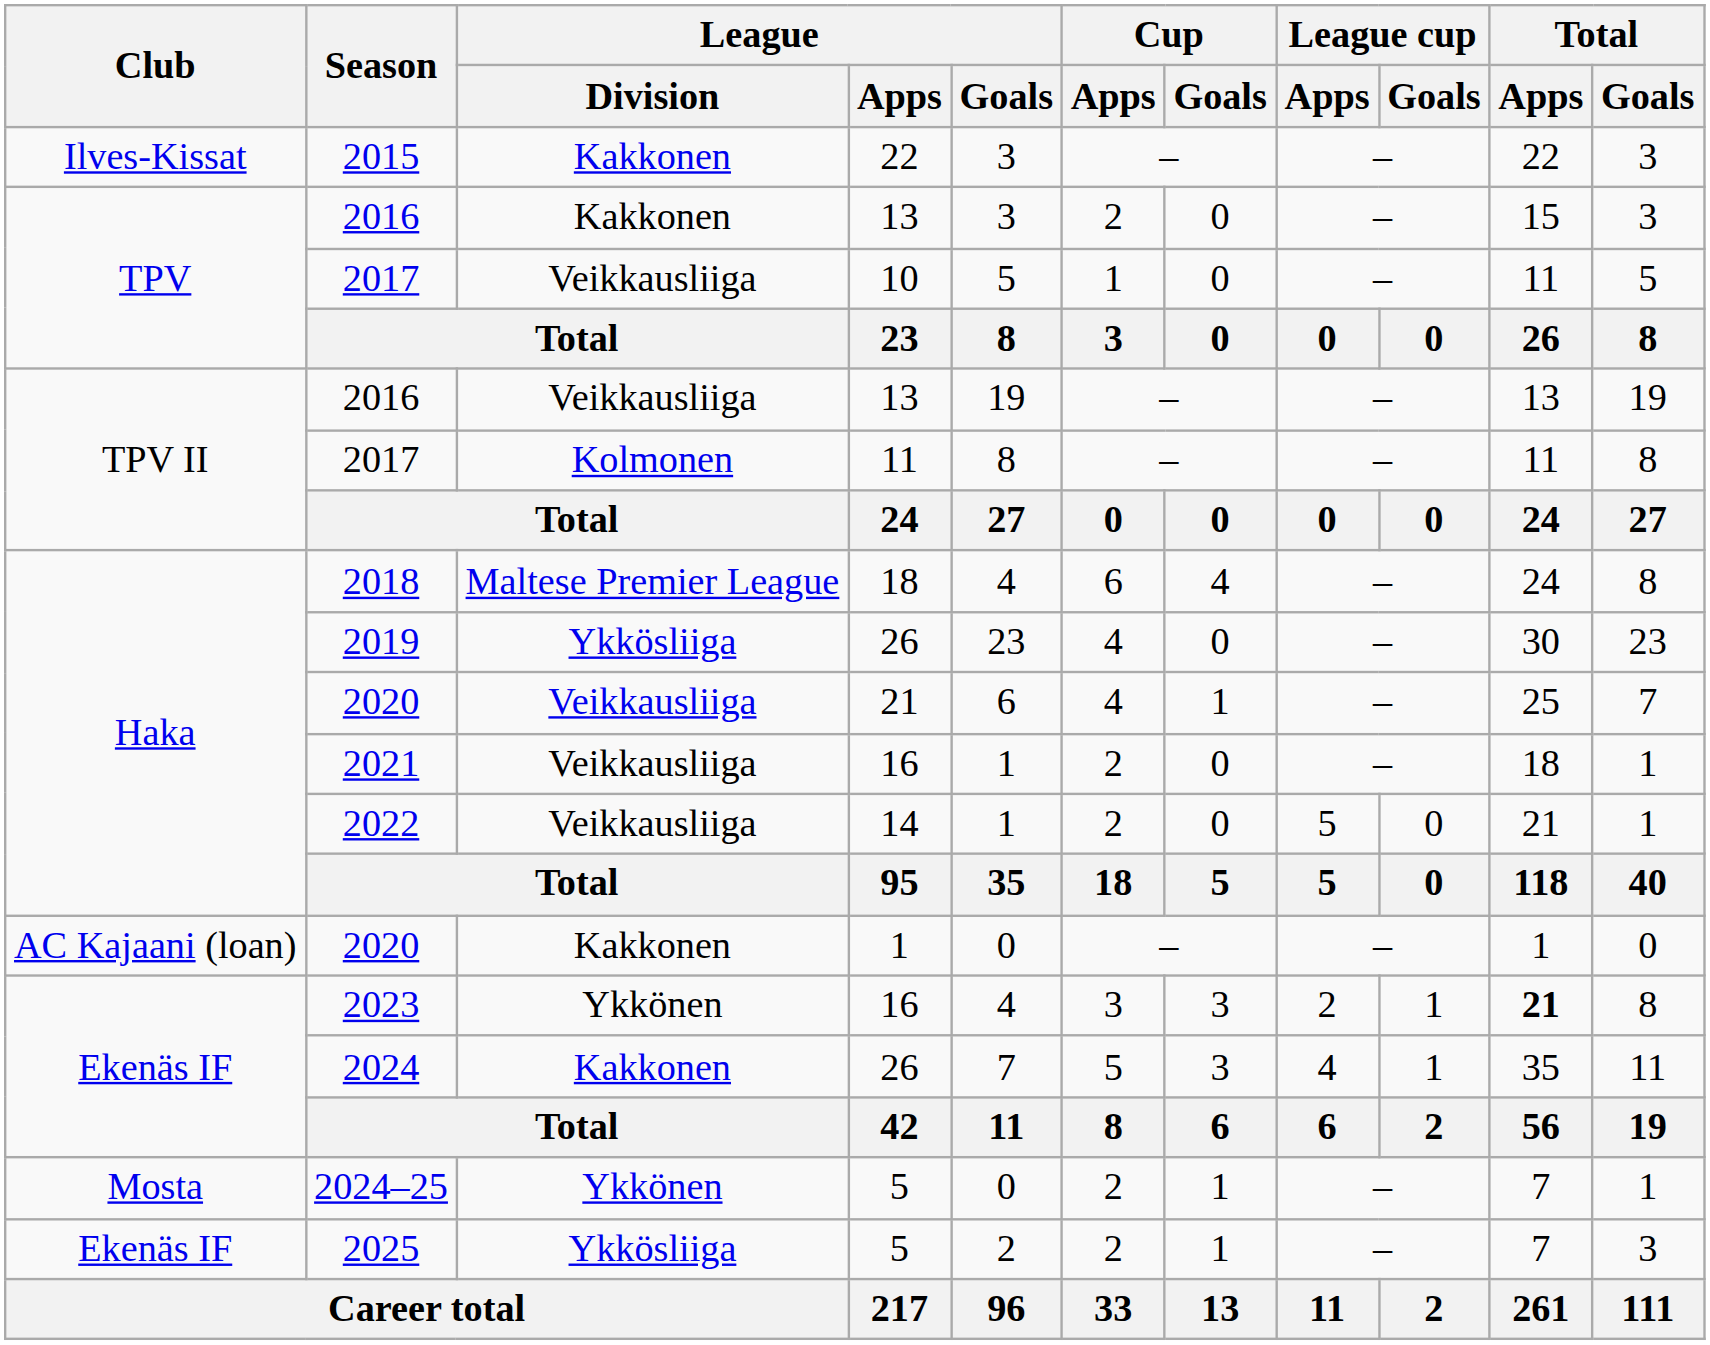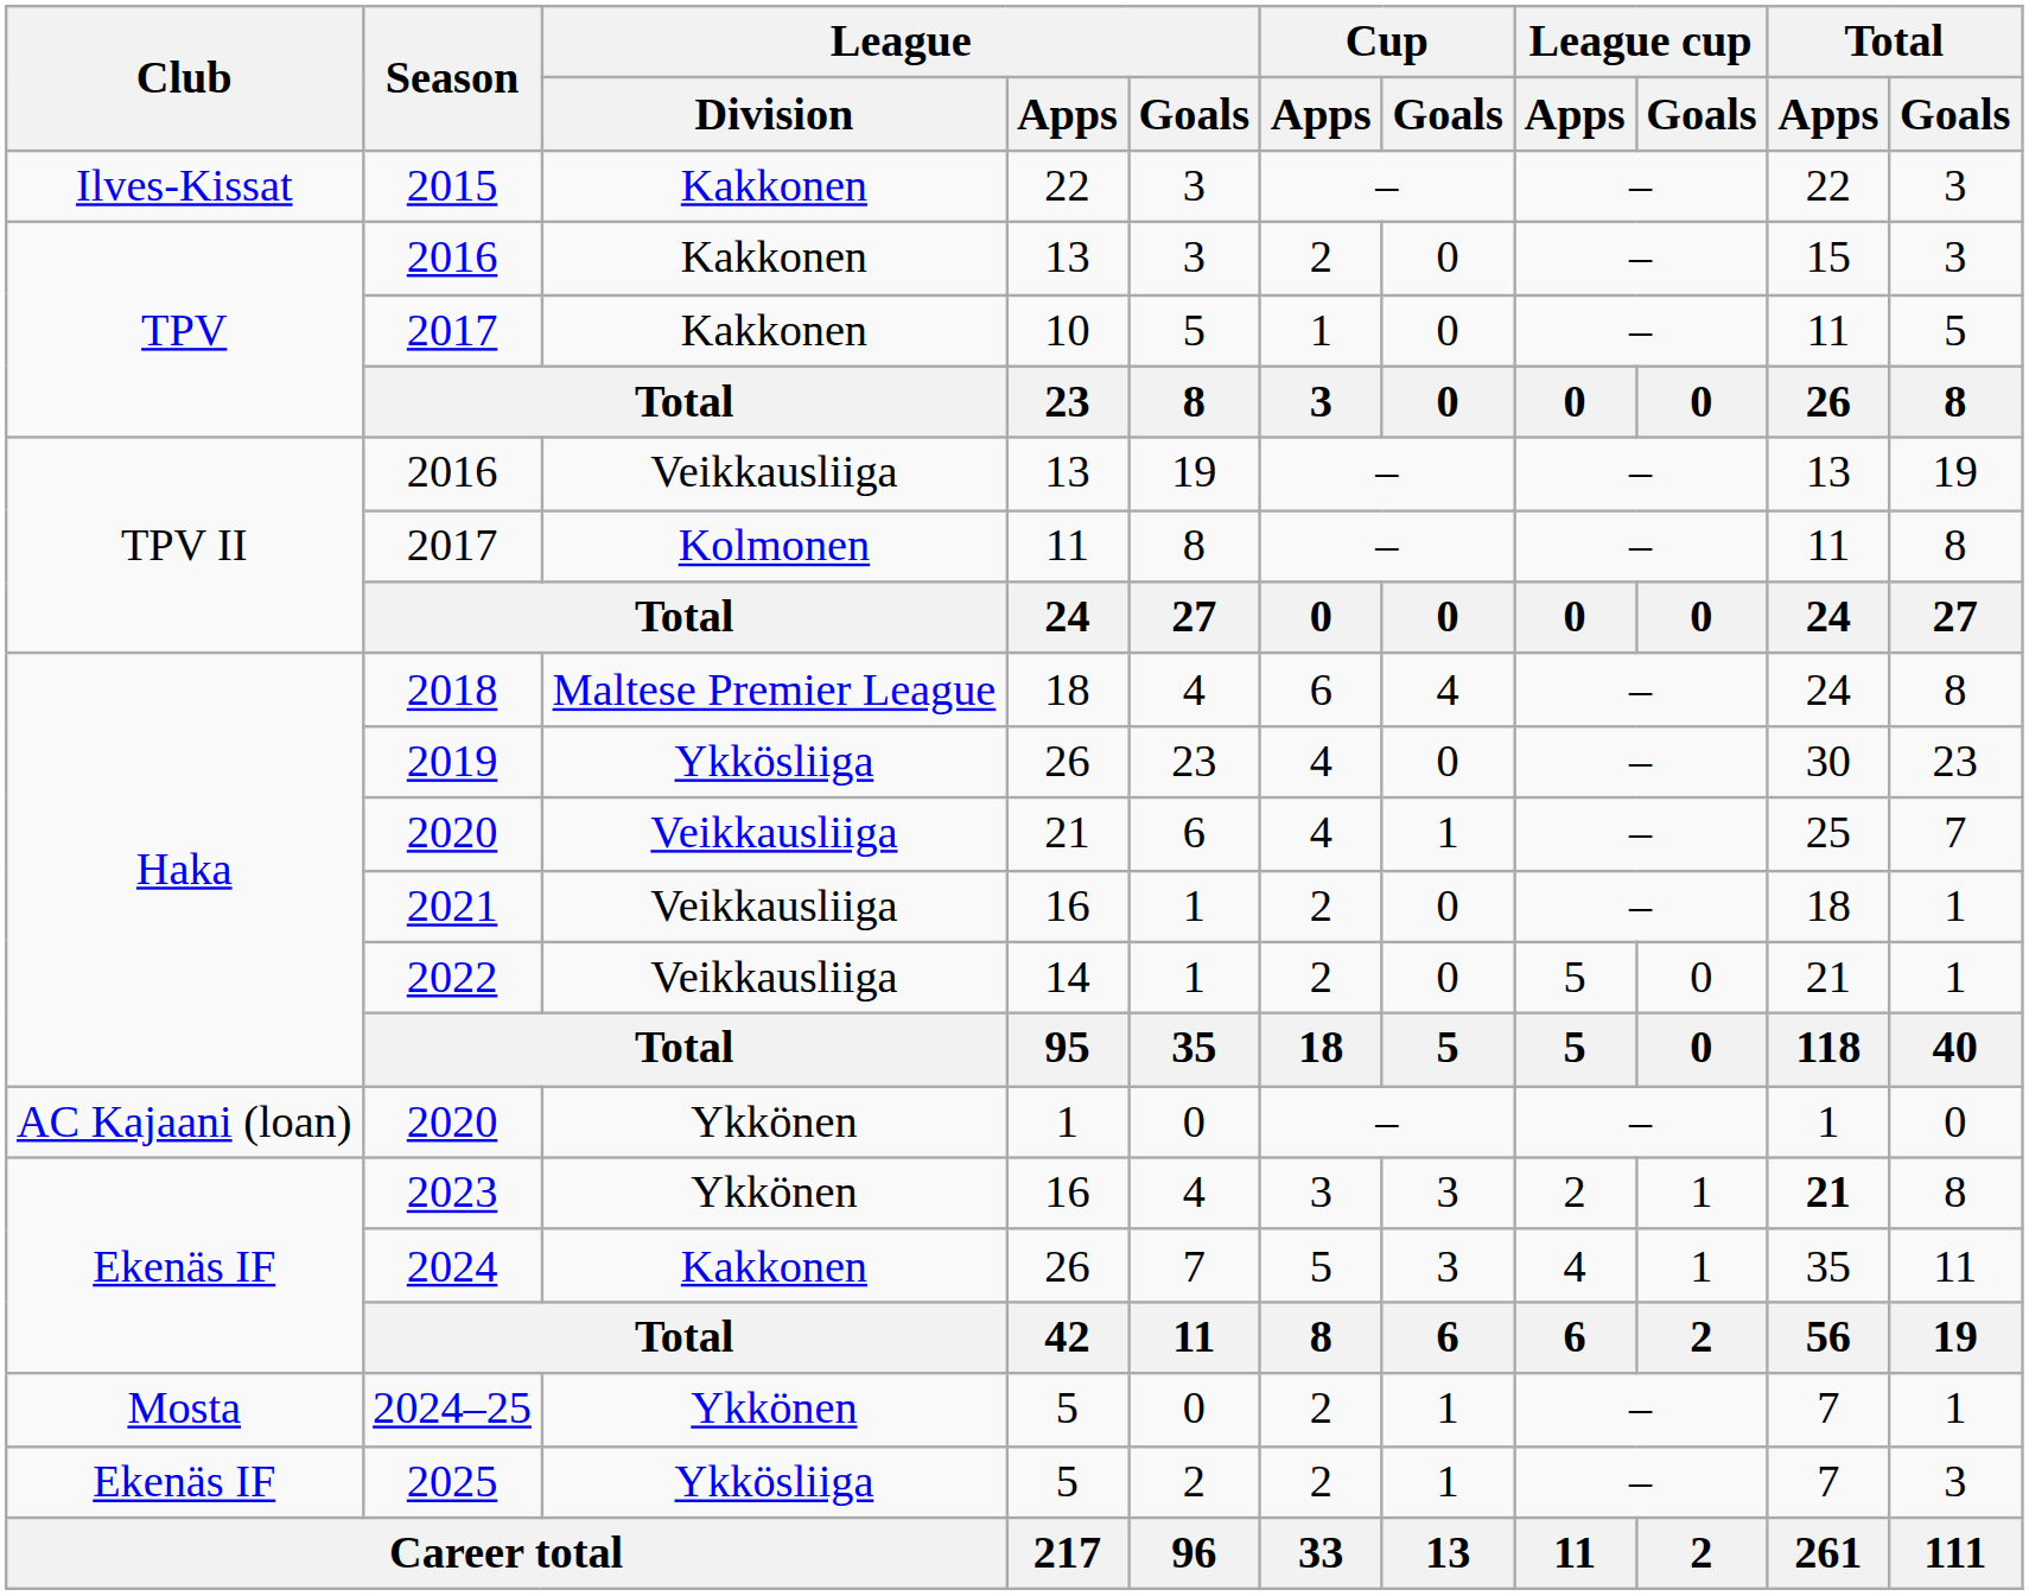TPV / 2017 | League / Division: Veikkausliiga -> Kakkonen
AC Kajaani (loan) / 2020 | League / Division: Kakkonen -> Ykkönen
